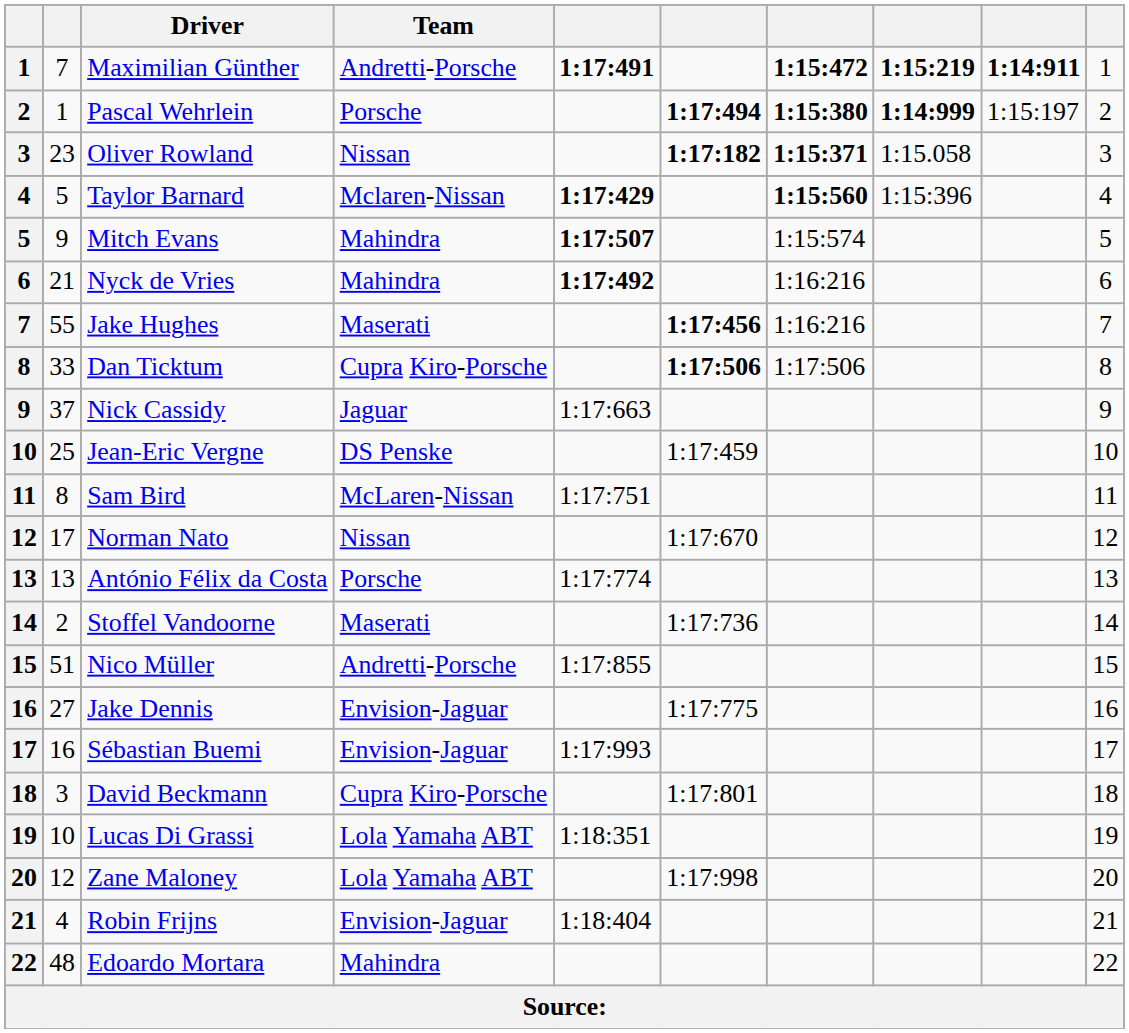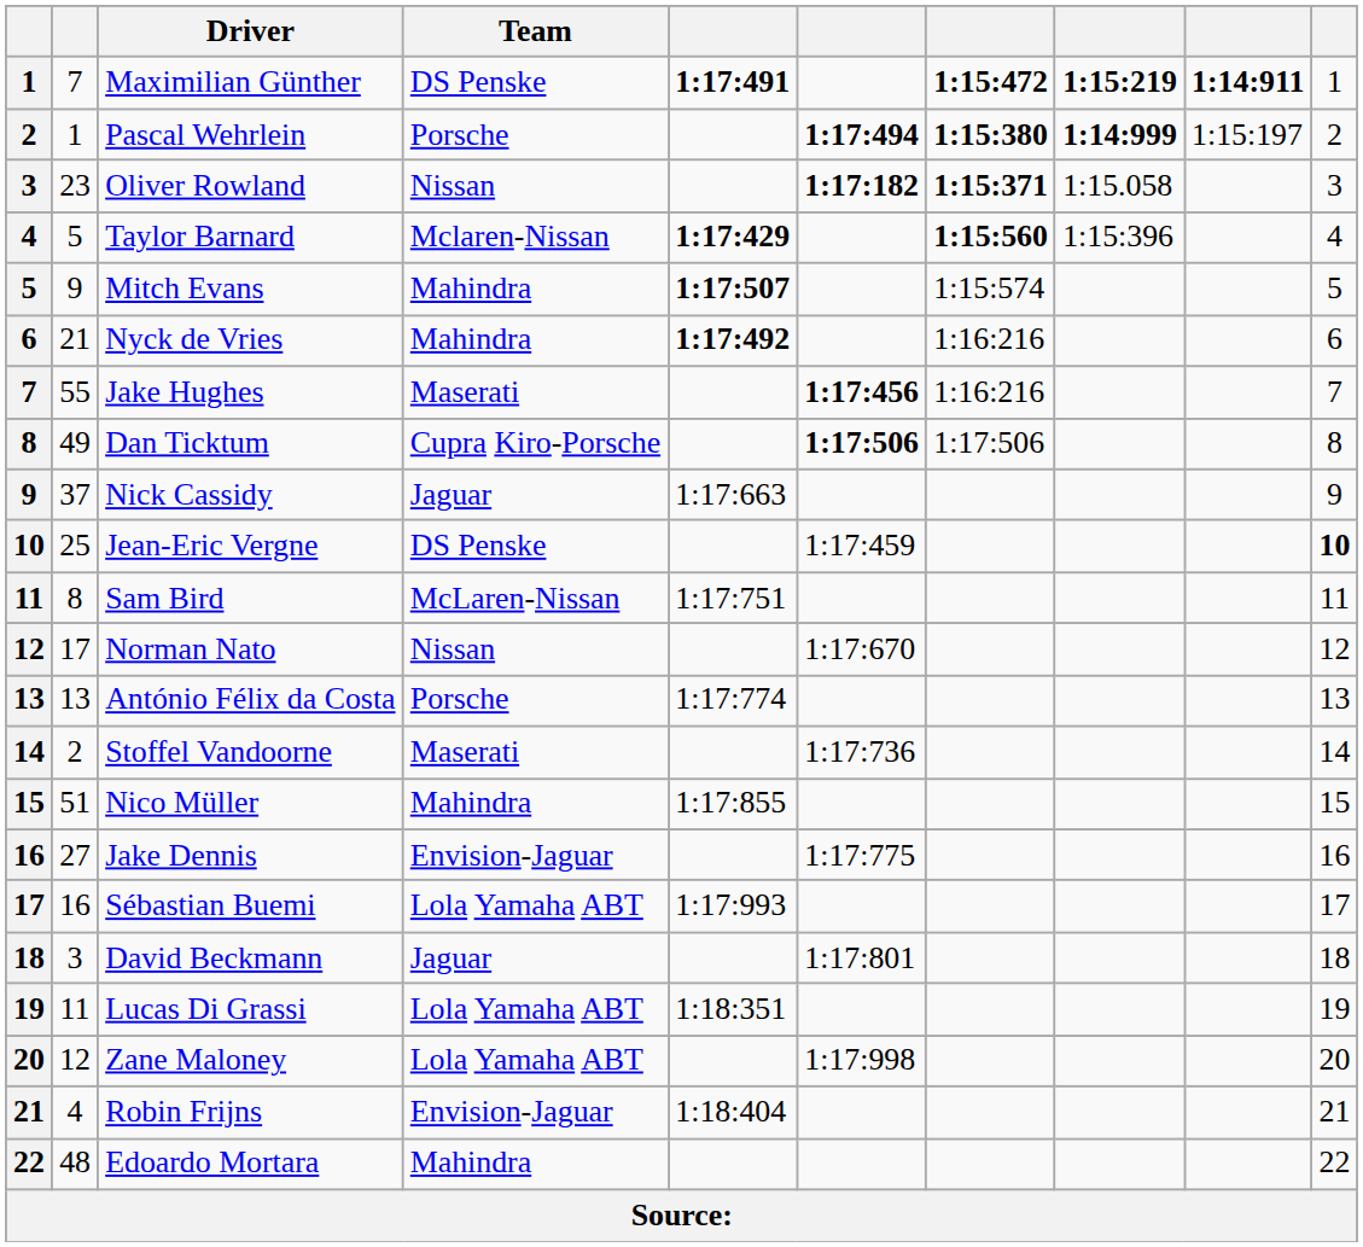Maximilian Günther | Team: Andretti-Porsche -> DS Penske
Dan Ticktum | column 2: 33 -> 49
Jean-Eric Vergne | column 10: normal -> bold
Nico Müller | Team: Andretti-Porsche -> Mahindra
Sébastian Buemi | Team: Envision-Jaguar -> Lola Yamaha ABT
David Beckmann | Team: Cupra Kiro-Porsche -> Jaguar
Lucas Di Grassi | column 2: 10 -> 11
